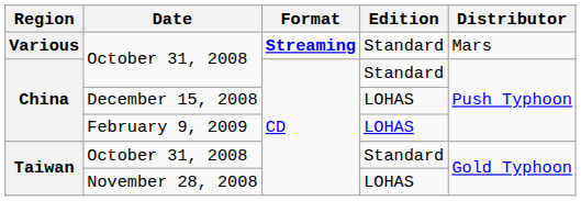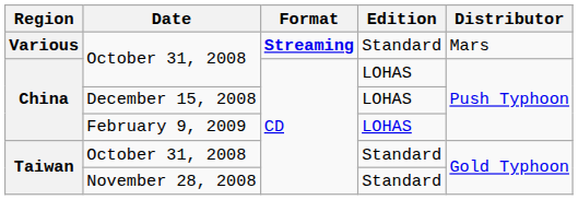China / October 31, 2008 | Edition: Standard -> LOHAS
November 28, 2008 | Edition: LOHAS -> Standard
